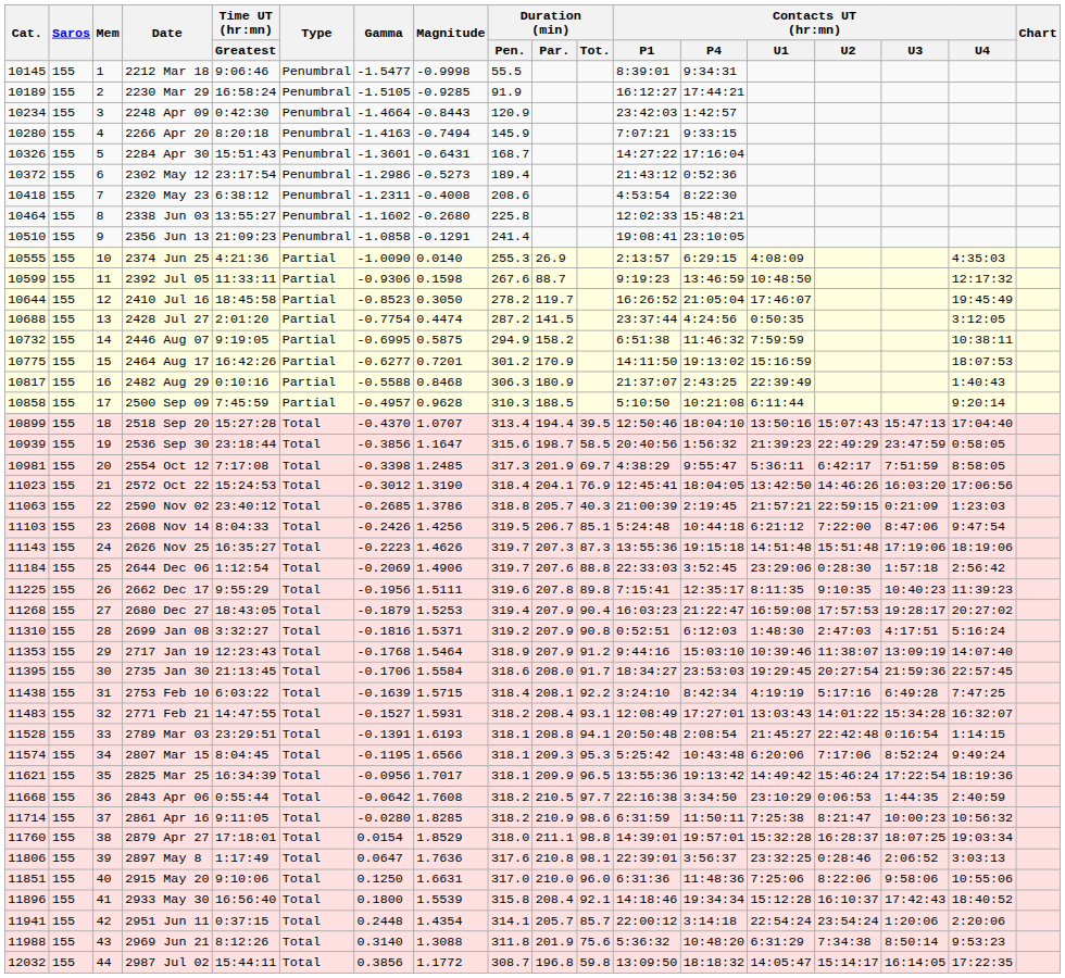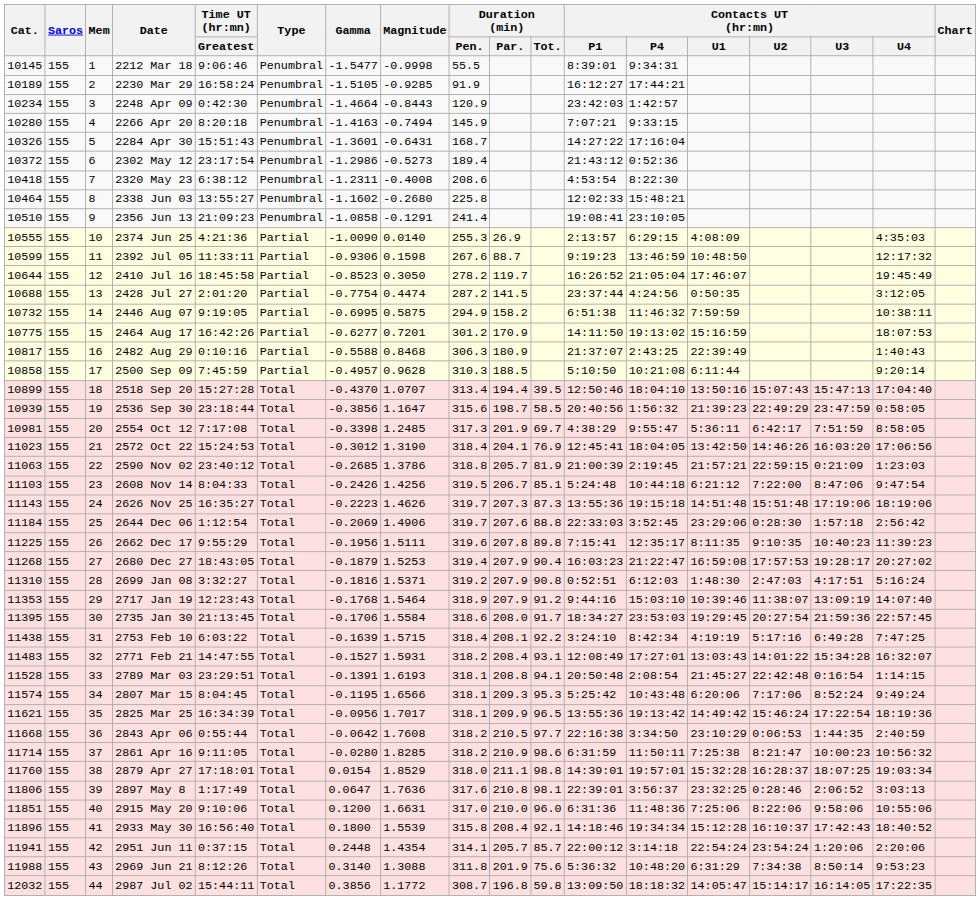2590 Nov 02 | Duration (min) / Tot.: 40.3 -> 81.9
2915 May 20 | Gamma: 0.1250 -> 0.1200
